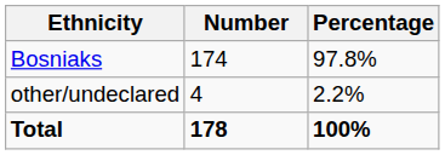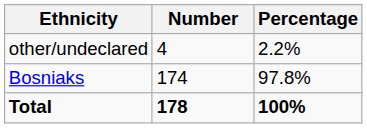rows swapped: Bosniaks <-> other/undeclared
